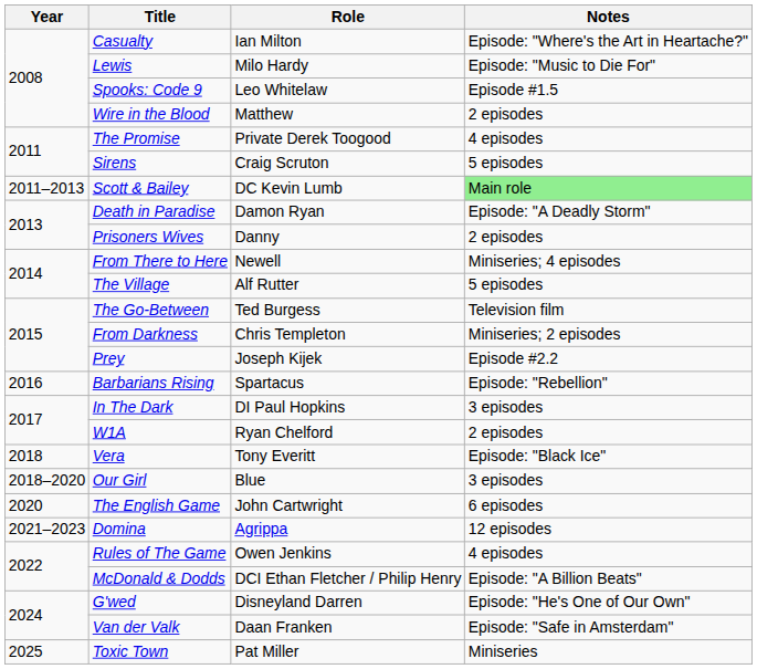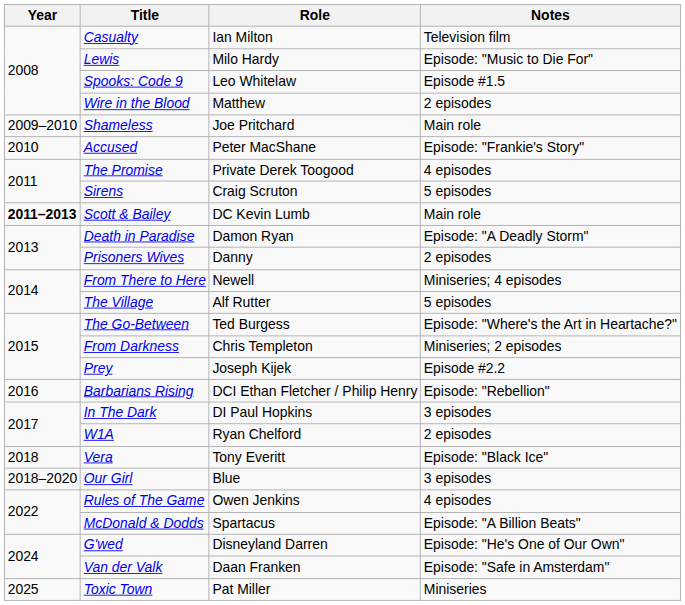Casualty | Notes: Episode: "Where's the Art in Heartache?" -> Television film
+ row: 2009–2010 | Shameless | Joe Pritchard | Main role
+ row: 2010 | Accused | Peter MacShane | Episode: "Frankie's Story"
Scott & Bailey | Year: normal -> bold
Scott & Bailey | Notes: lightgreen background -> no background
The Go-Between | Notes: Television film -> Episode: "Where's the Art in Heartache?"
Barbarians Rising | Role: Spartacus -> DCI Ethan Fletcher / Philip Henry
- row: 2020 | The English Game | John Cartwright | 6 episodes
- row: 2021–2023 | Domina | Agrippa | 12 episodes
McDonald & Dodds | Role: DCI Ethan Fletcher / Philip Henry -> Spartacus
